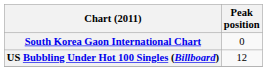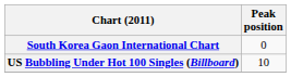US Bubbling Under Hot 100 Singles (Billboard) | Peak position: 12 -> 10
